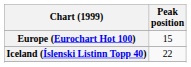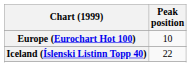Europe (Eurochart Hot 100) | Peak position: 15 -> 10
